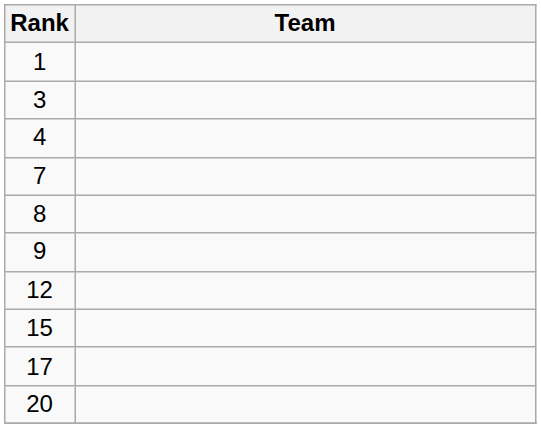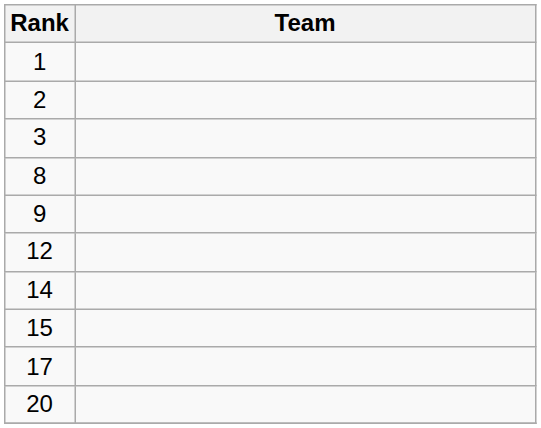+ row: 2
- row: 4
- row: 7
+ row: 14
